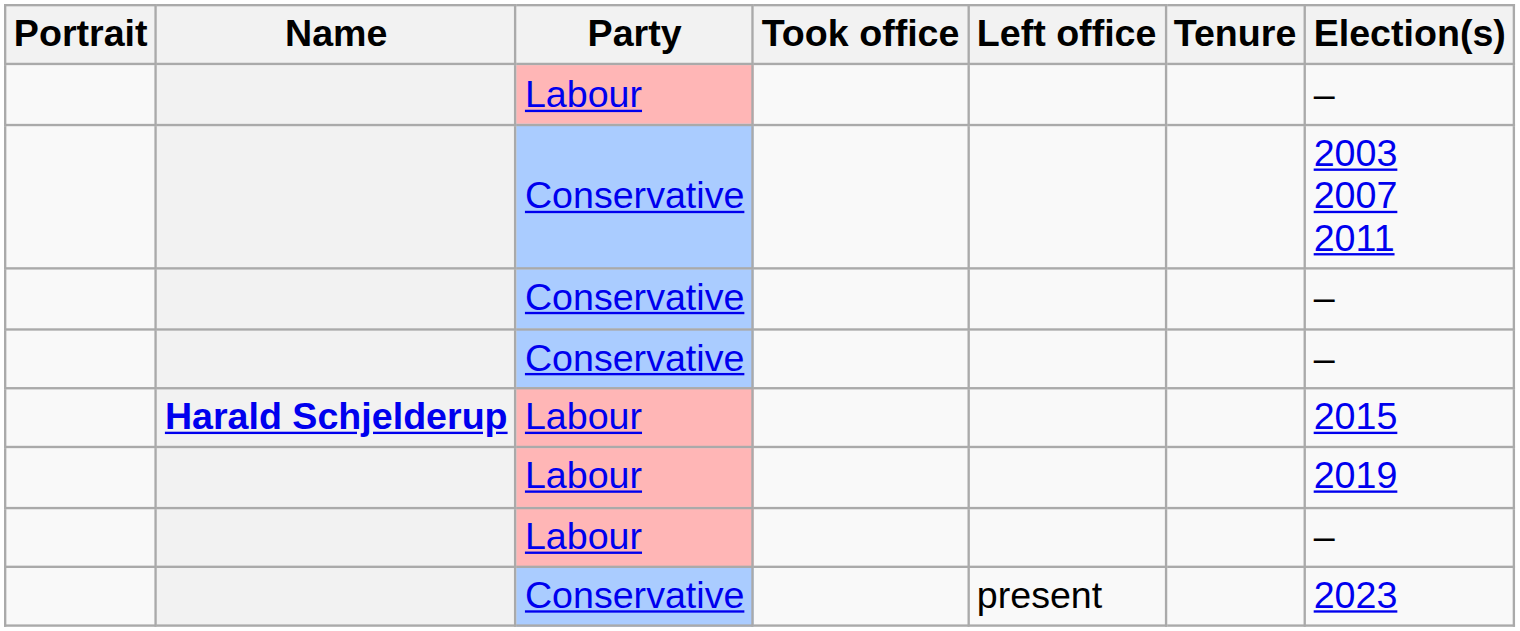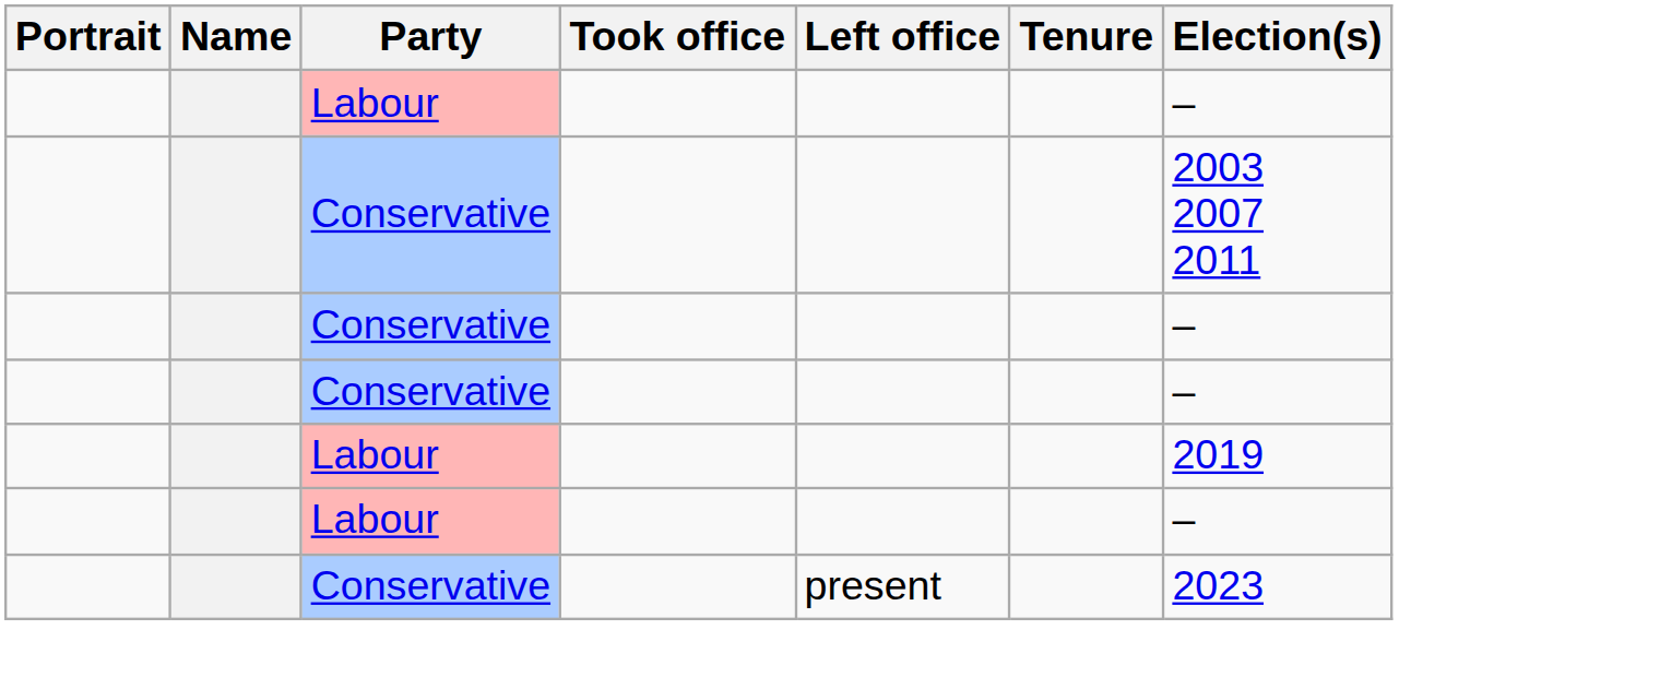- row: Harald Schjelderup | Labour | 2015
